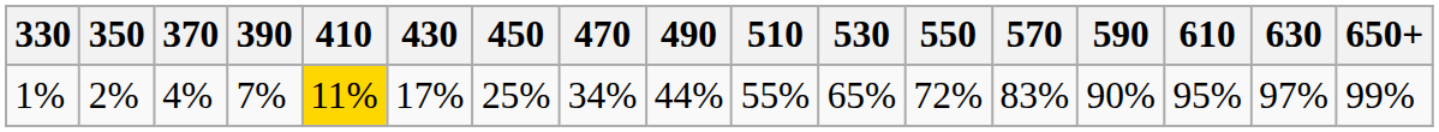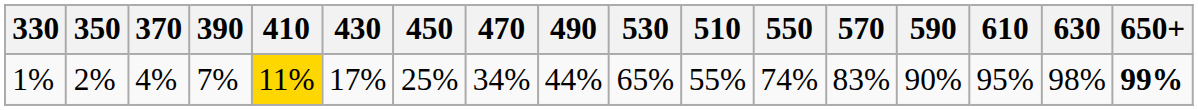columns swapped: 510 <-> 530
1% | 550: 72% -> 74%
1% | 630: 97% -> 98%
1% | 650+: normal -> bold
